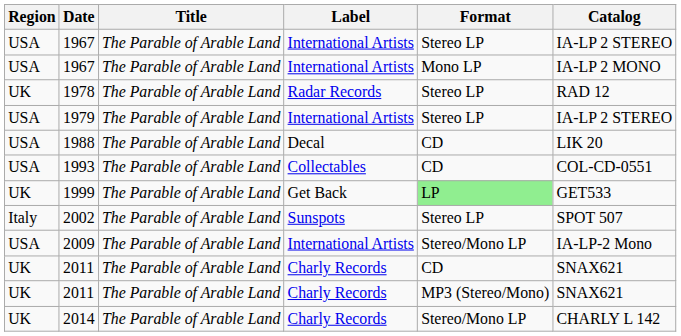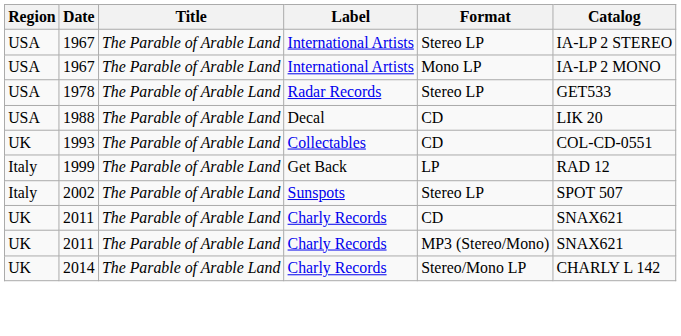1978 | Region: UK -> USA
1978 | Catalog: RAD 12 -> GET533
- row: USA | 1979 | The Parable of Arable Land | International Artists | Stereo LP | IA-LP 2 STEREO
1993 | Region: USA -> UK
1999 | Region: UK -> Italy
1999 | Format: lightgreen background -> no background
1999 | Catalog: GET533 -> RAD 12
- row: USA | 2009 | The Parable of Arable Land | International Artists | Stereo/Mono LP | IA-LP-2 Mono
